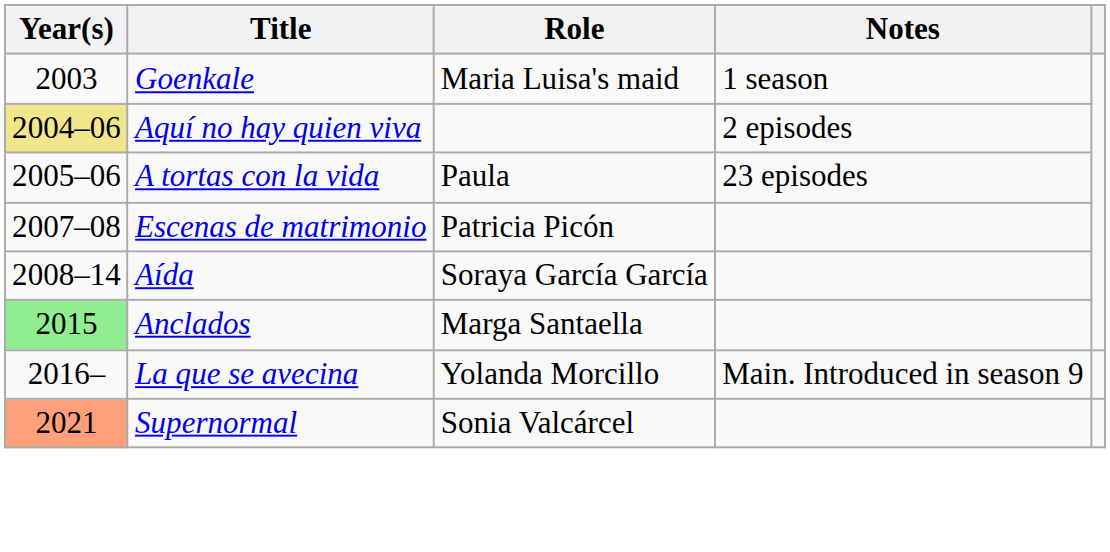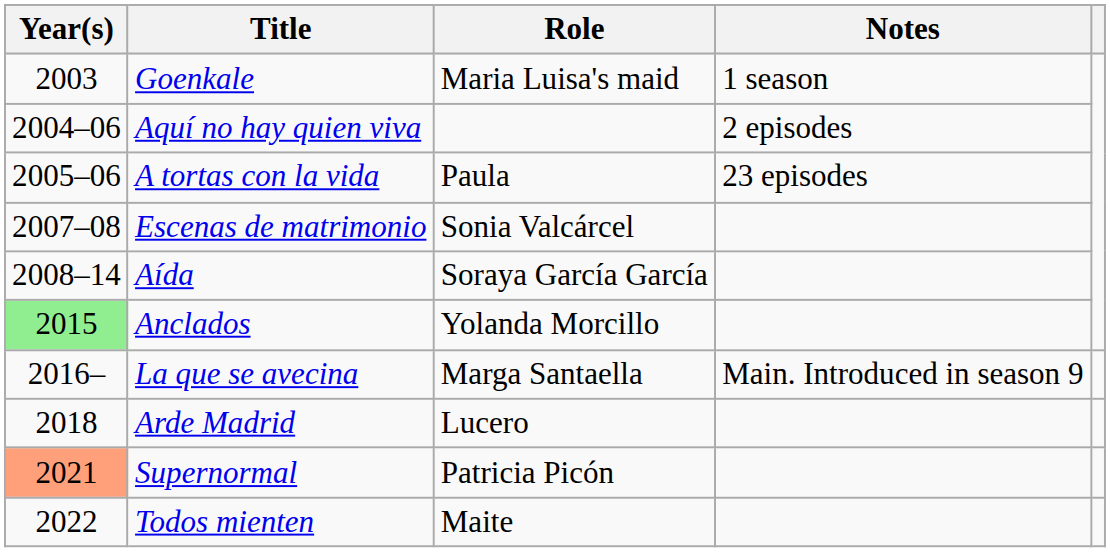Aquí no hay quien viva | Year(s): khaki background -> no background
Escenas de matrimonio | Role: Patricia Picón -> Sonia Valcárcel
Anclados | Role: Marga Santaella -> Yolanda Morcillo
La que se avecina | Role: Yolanda Morcillo -> Marga Santaella
+ row: 2018 | Arde Madrid | Lucero
Supernormal | Role: Sonia Valcárcel -> Patricia Picón
+ row: 2022 | Todos mienten | Maite
